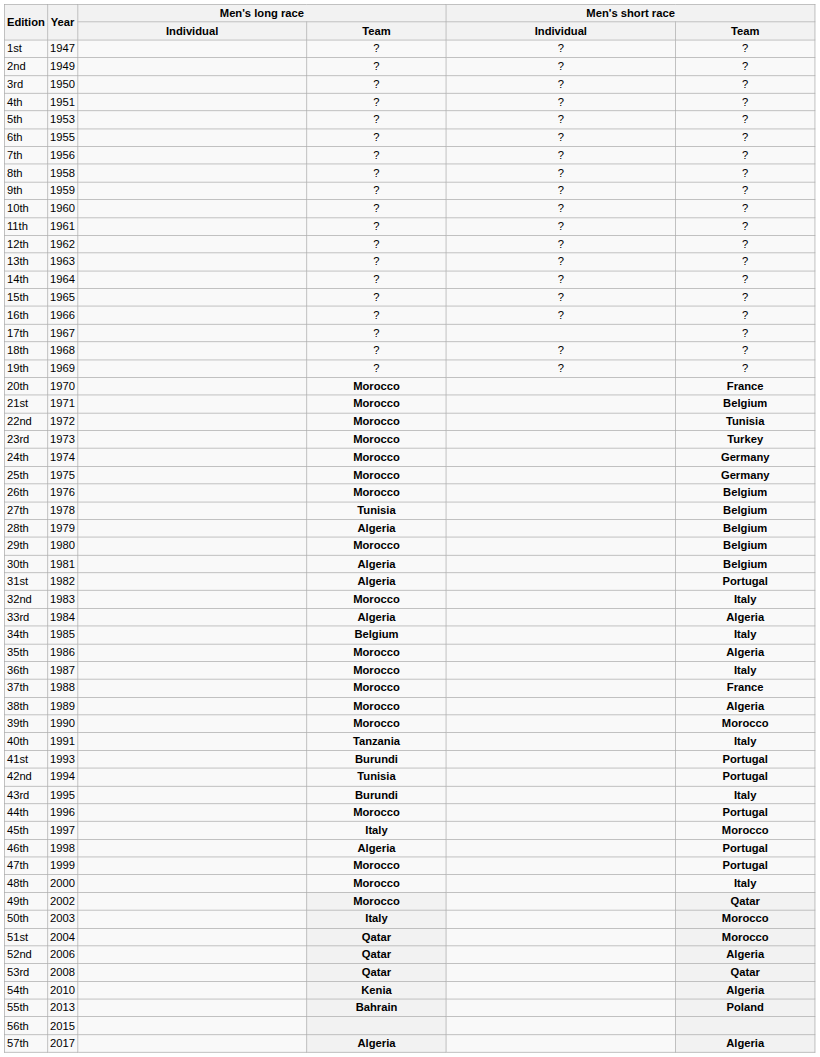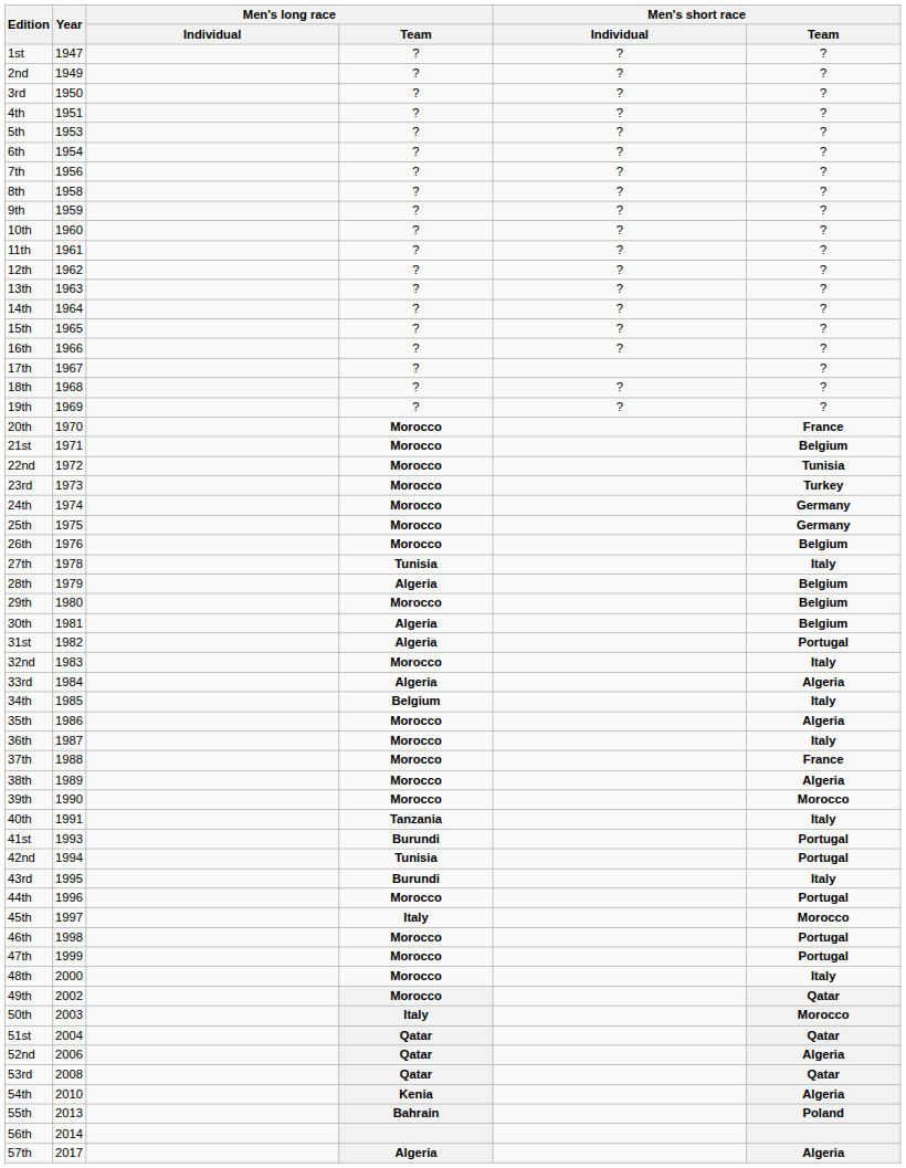6th | Year: 1955 -> 1954
27th | Men's short race / Team: Belgium -> Italy
46th | Men's long race / Team: Algeria -> Morocco
51st | Men's short race / Team: Morocco -> Qatar
56th | Year: 2015 -> 2014
